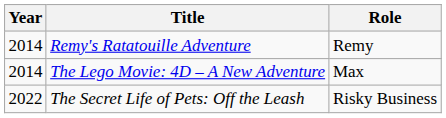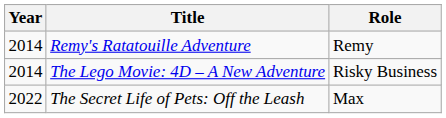The Lego Movie: 4D – A New Adventure | Role: Max -> Risky Business
The Secret Life of Pets: Off the Leash | Role: Risky Business -> Max
